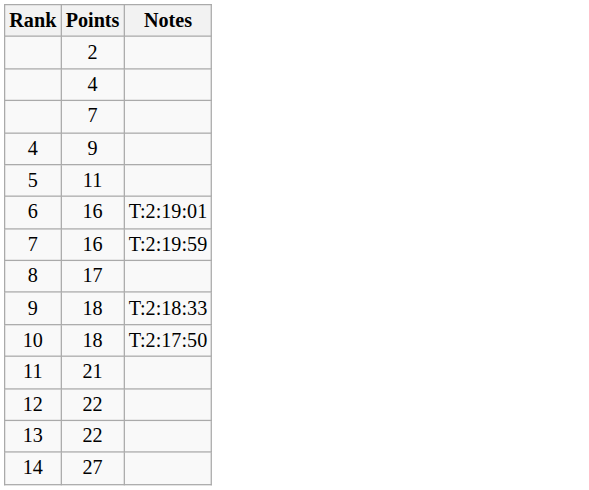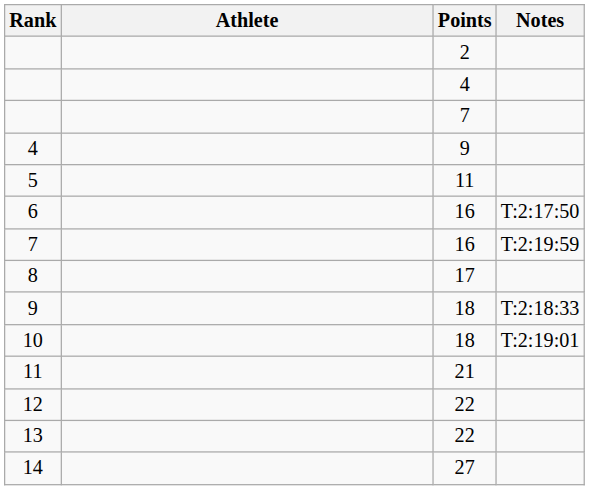+ column: Athlete
6 | Notes: T:2:19:01 -> T:2:17:50
10 | Notes: T:2:17:50 -> T:2:19:01
